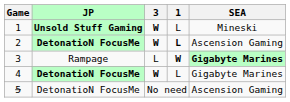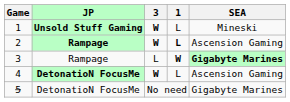2 | JP: DetonatioN FocusMe -> Rampage
4 | SEA: Gigabyte Marines -> Ascension Gaming
5 | SEA: Ascension Gaming -> Gigabyte Marines
